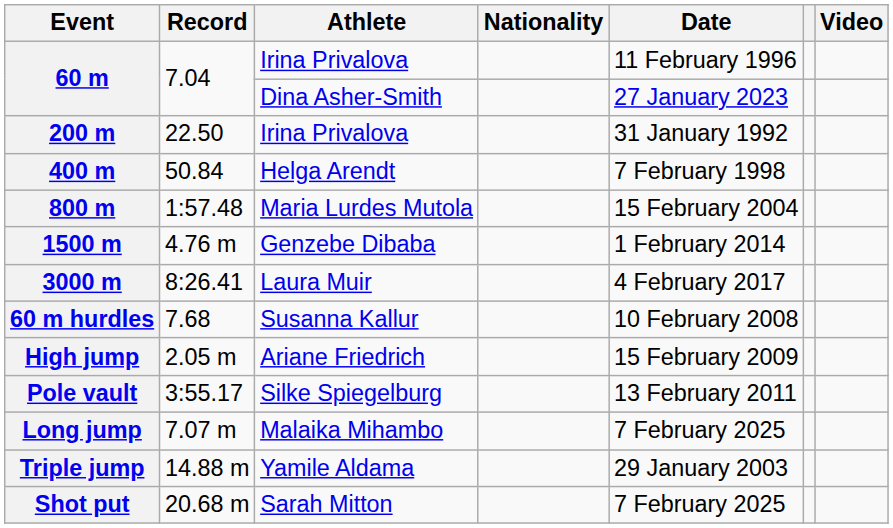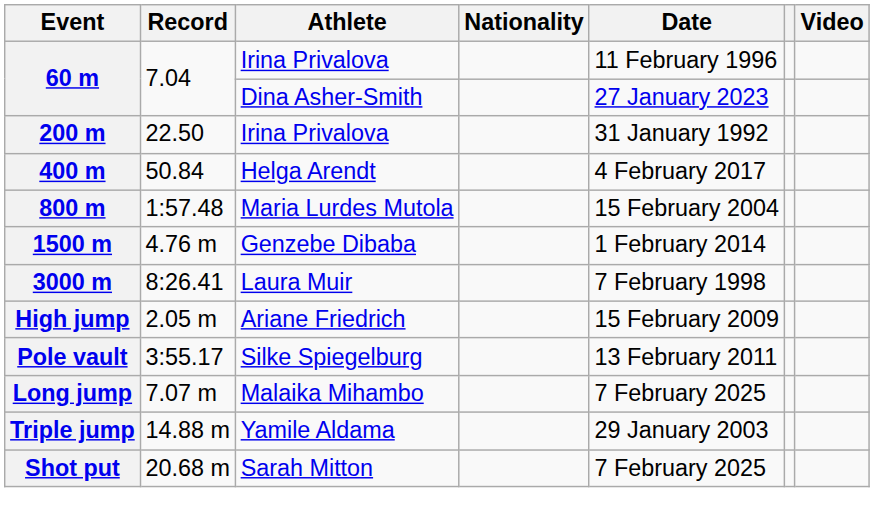400 m | Date: 7 February 1998 -> 4 February 2017
3000 m | Date: 4 February 2017 -> 7 February 1998
- row: 60 m hurdles | 7.68 | Susanna Kallur | 10 February 2008
